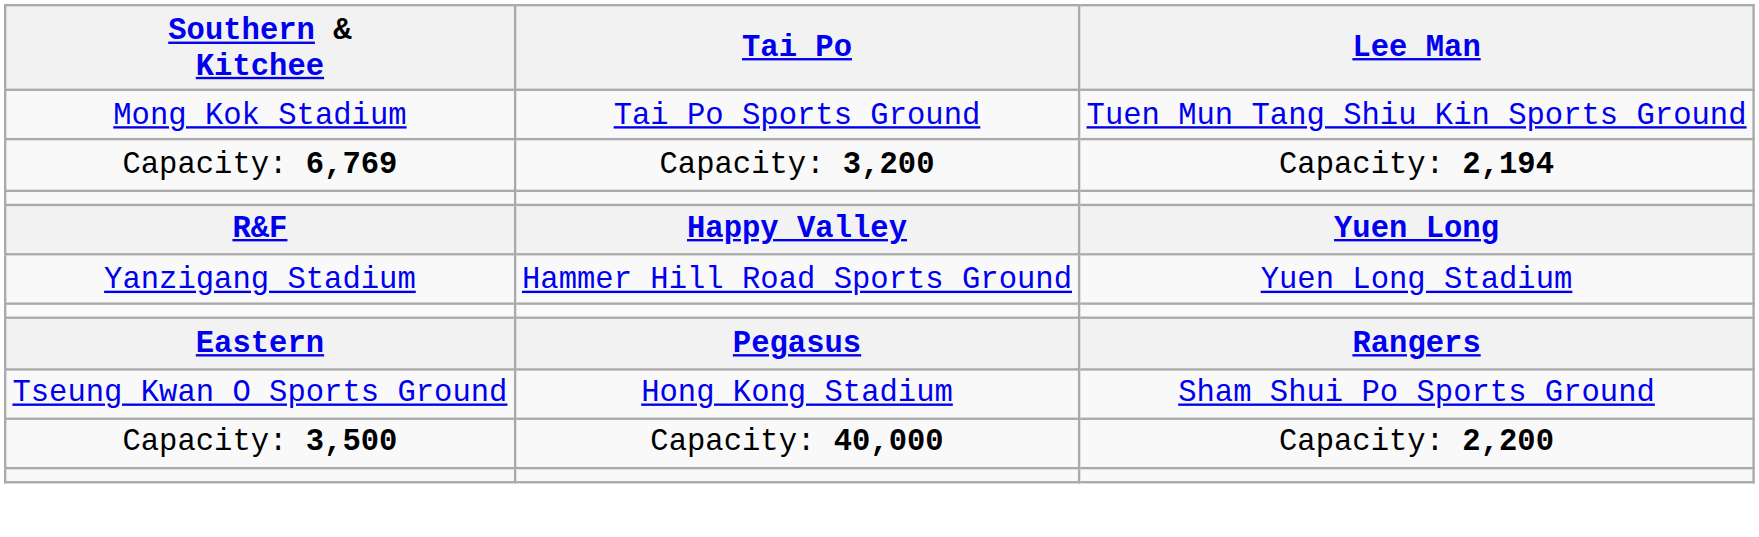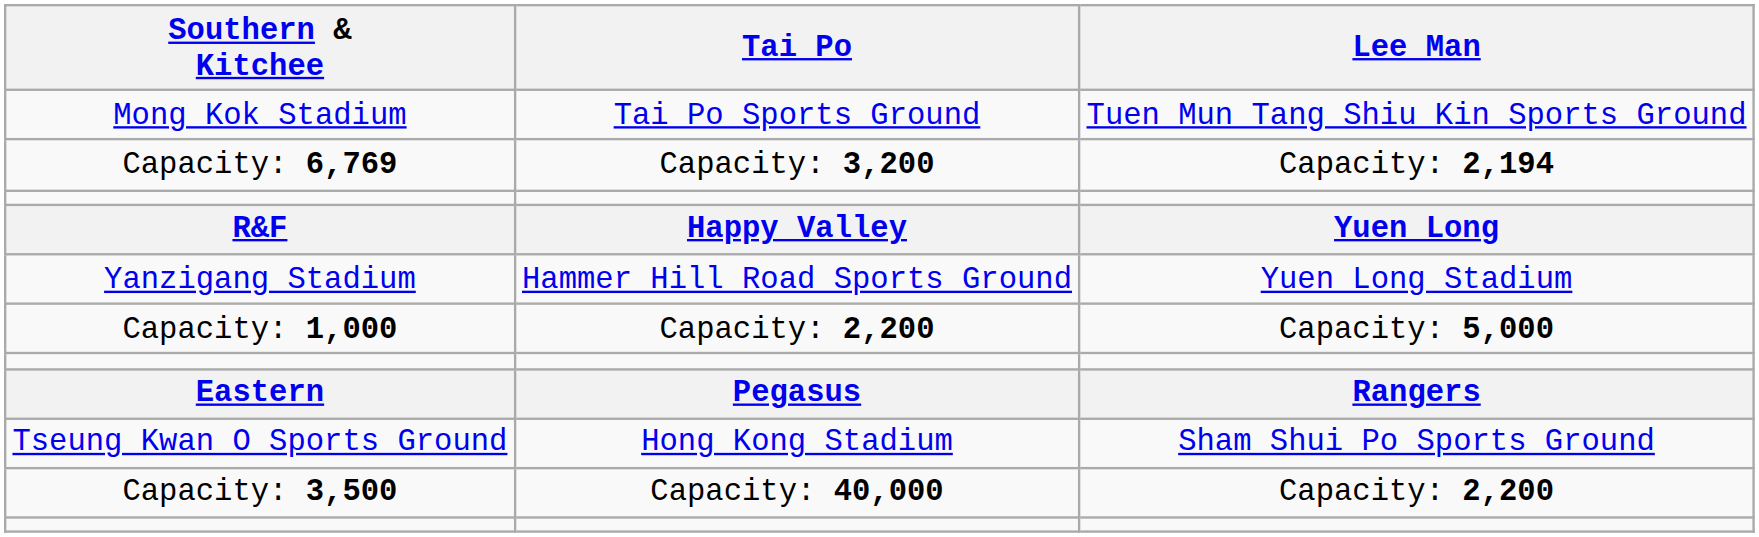+ row: Capacity: 1,000 | Capacity: 2,200 | Capacity: 5,000
